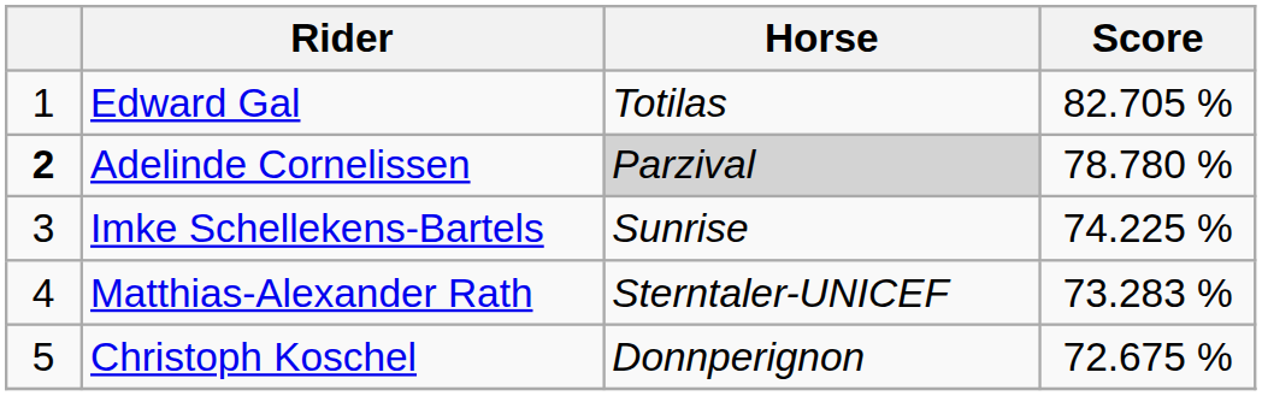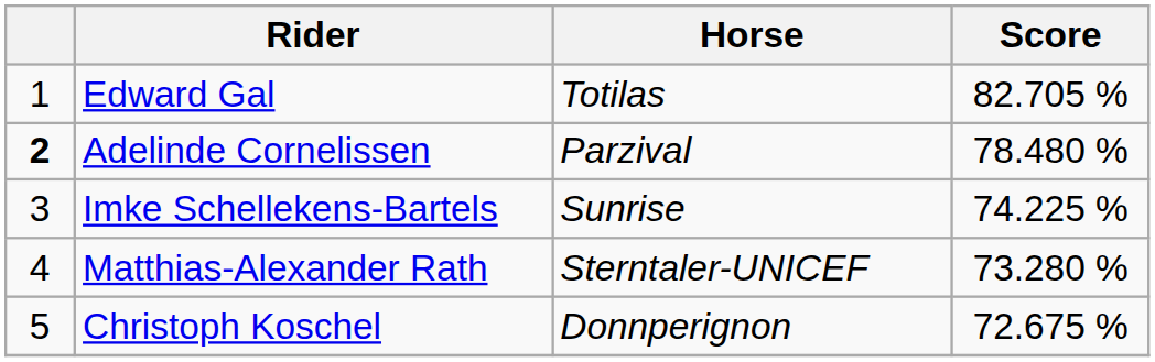Adelinde Cornelissen | Horse: lightgrey background -> no background
Adelinde Cornelissen | Score: 78.780 % -> 78.480 %
Matthias-Alexander Rath | Score: 73.283 % -> 73.280 %
